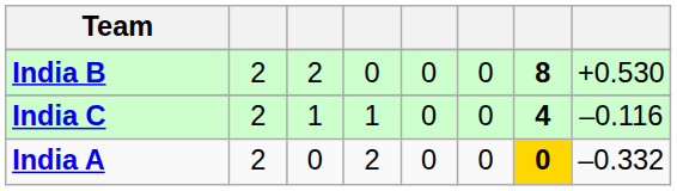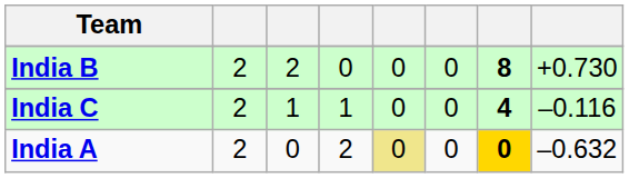India B | column 8: +0.530 -> +0.730
India A | column 5: no background -> khaki background
India A | column 8: –0.332 -> –0.632
